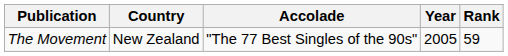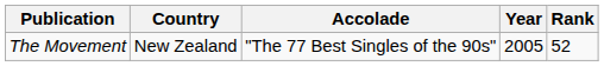The Movement | Rank: 59 -> 52
